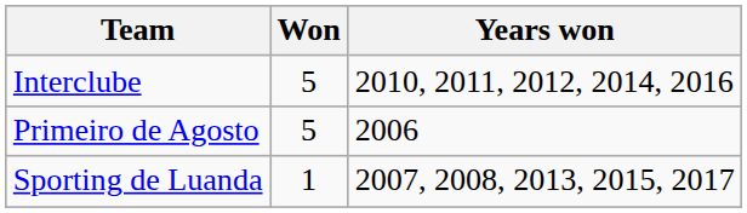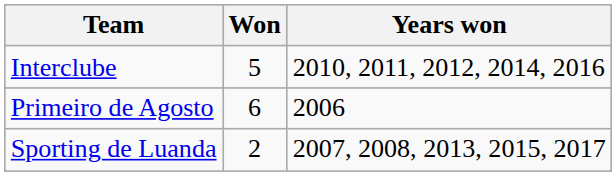Primeiro de Agosto | Won: 5 -> 6
Sporting de Luanda | Won: 1 -> 2
